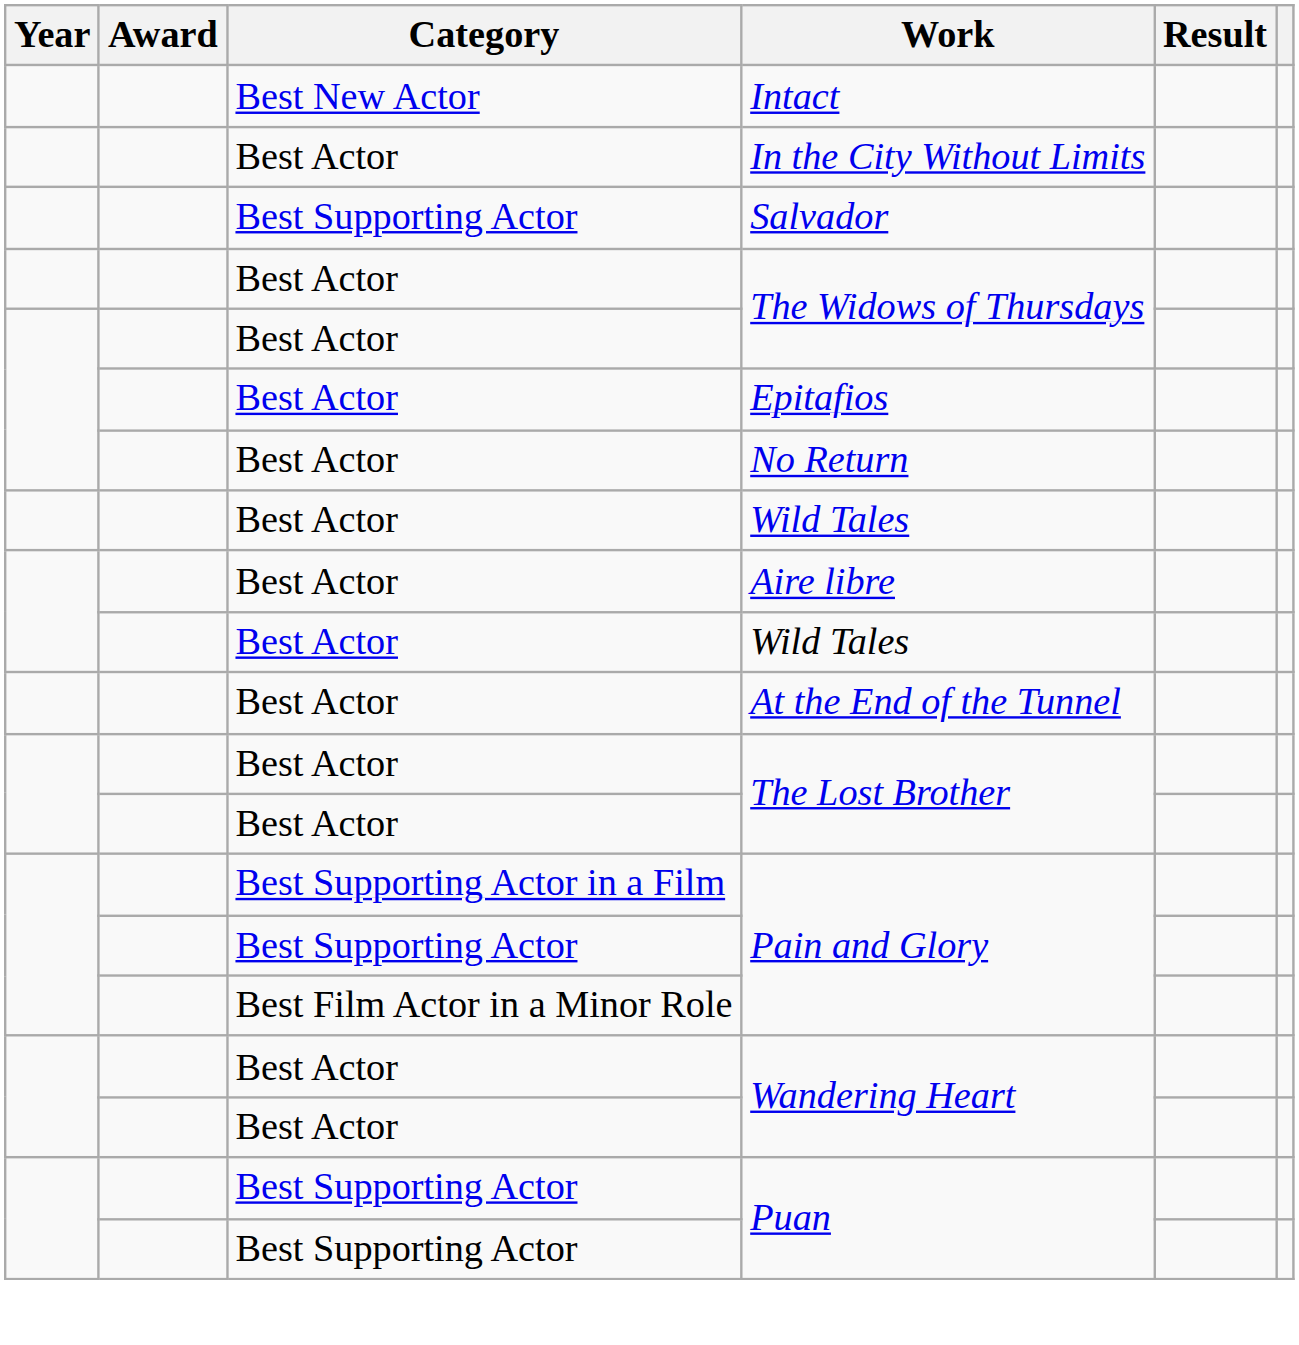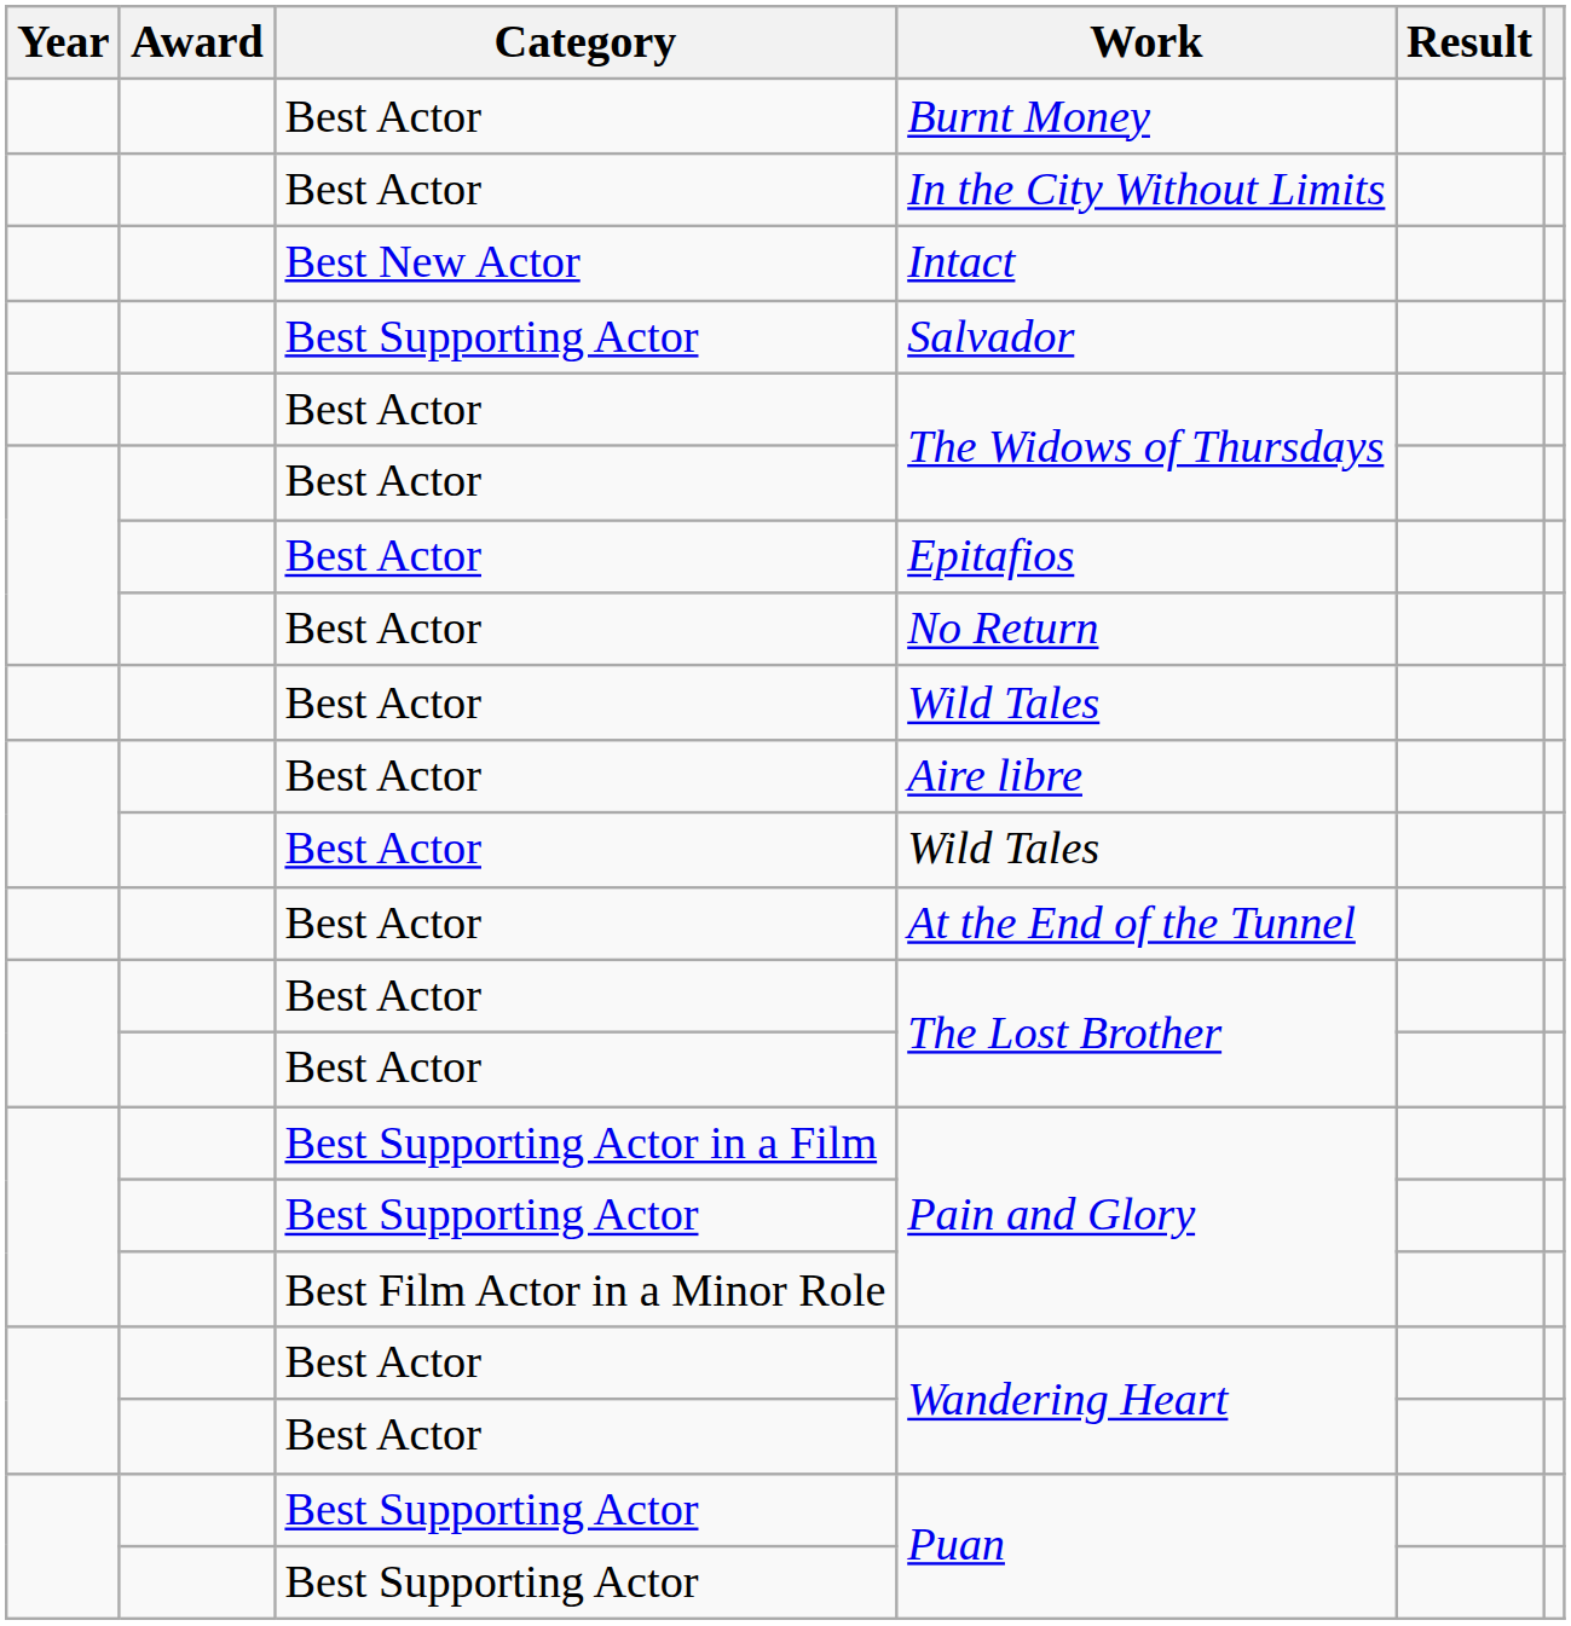+ row: Best Actor | Burnt Money
rows swapped: Intact <-> In the City Without Limits
